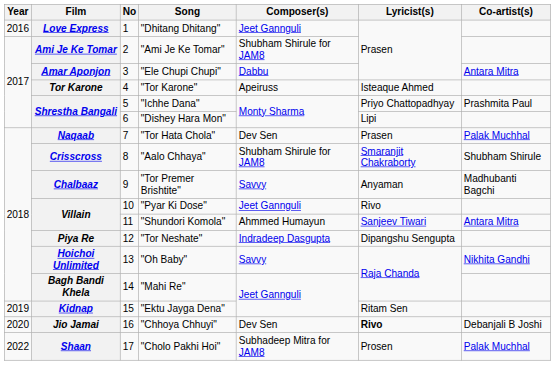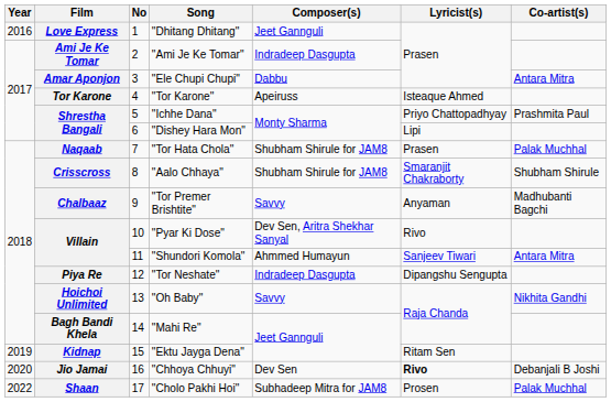"Ami Je Ke Tomar" | Composer(s): Shubham Shirule for JAM8 -> Indradeep Dasgupta
"Tor Hata Chola" | Composer(s): Dev Sen -> Shubham Shirule for JAM8
"Pyar Ki Dose" | Composer(s): Jeet Gannguli -> Dev Sen, Aritra Shekhar Sanyal
